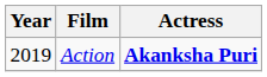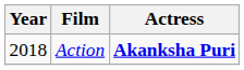Action | Year: 2019 -> 2018
